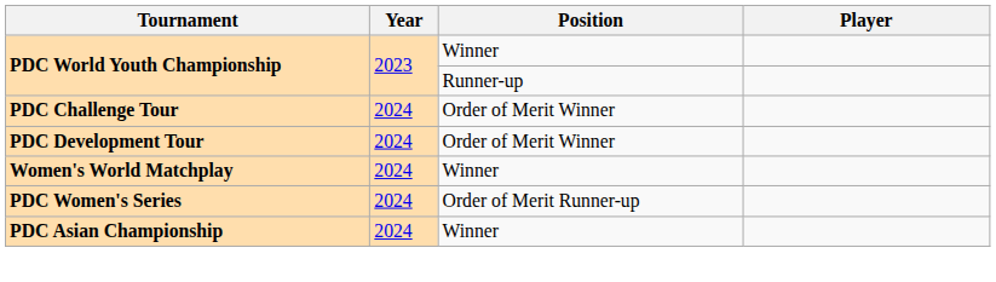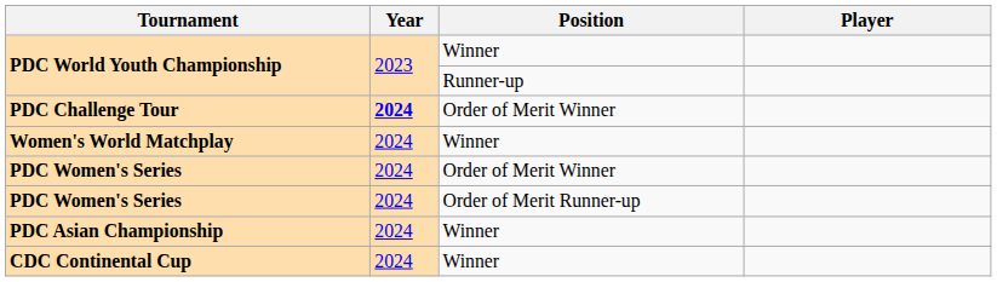PDC Challenge Tour | Year: normal -> bold
- row: PDC Development Tour | 2024 | Order of Merit Winner
+ row: PDC Women's Series | 2024 | Order of Merit Winner
+ row: CDC Continental Cup | 2024 | Winner
